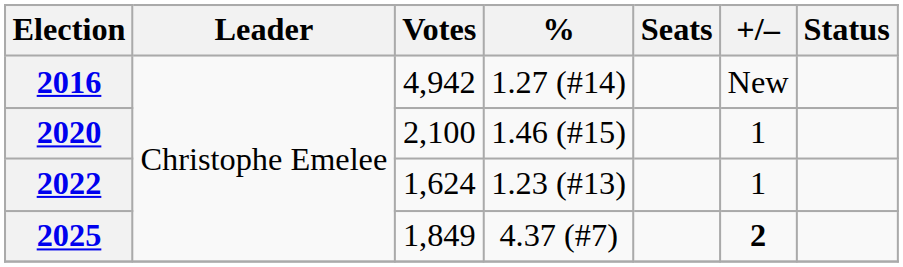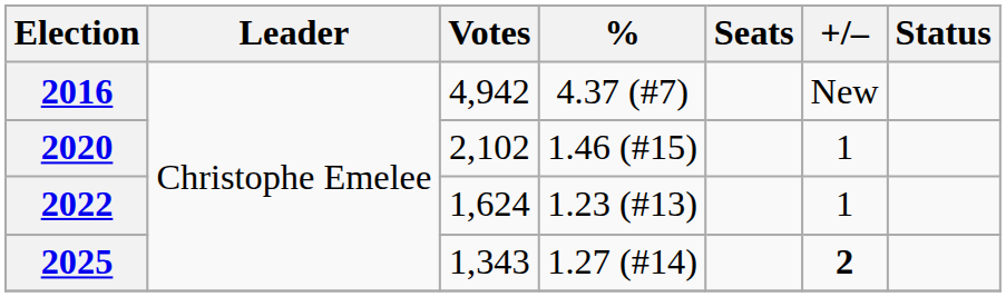2016 | %: 1.27 (#14) -> 4.37 (#7)
2020 | Votes: 2,100 -> 2,102
2025 | Votes: 1,849 -> 1,343
2025 | %: 4.37 (#7) -> 1.27 (#14)
